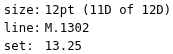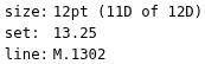rows swapped: set: <-> line:
